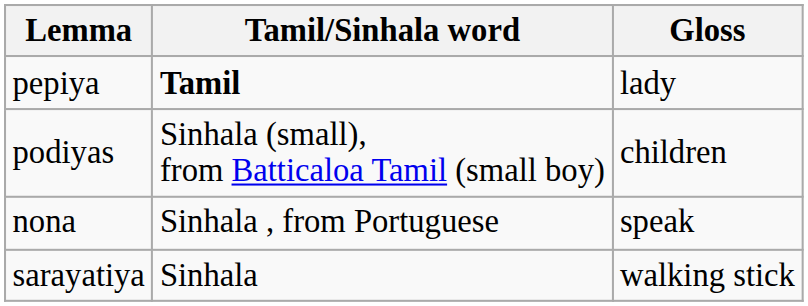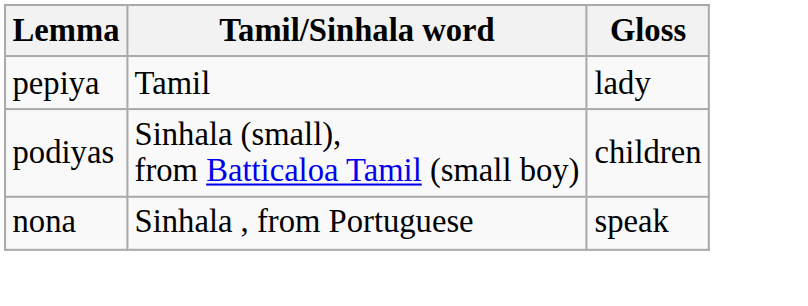pepiya | Tamil/Sinhala word: bold -> normal
- row: sarayatiya | Sinhala | walking stick
